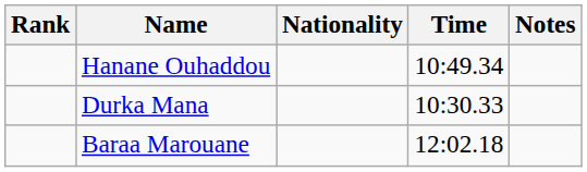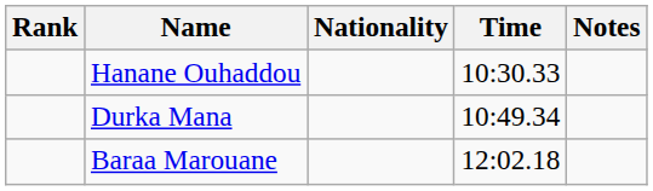Hanane Ouhaddou | Time: 10:49.34 -> 10:30.33
Durka Mana | Time: 10:30.33 -> 10:49.34
